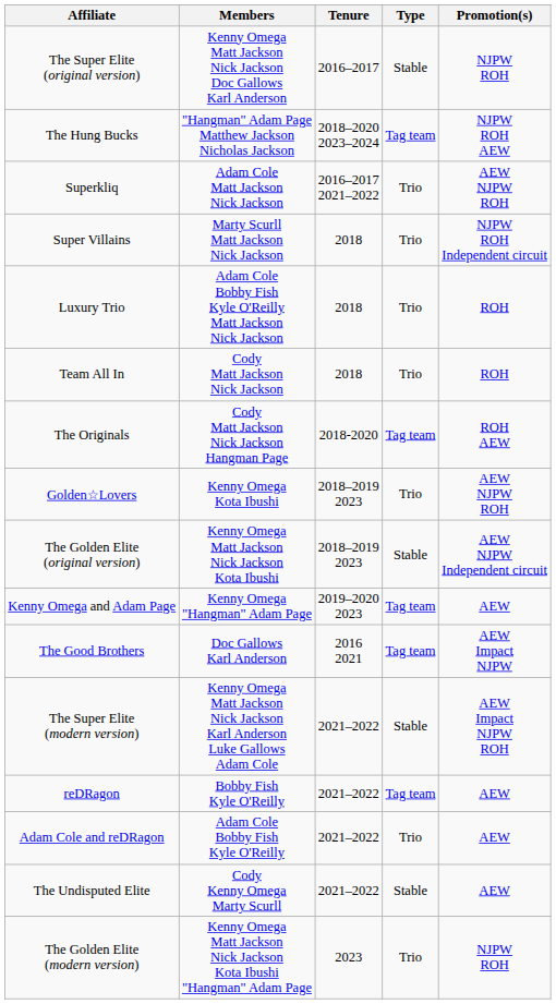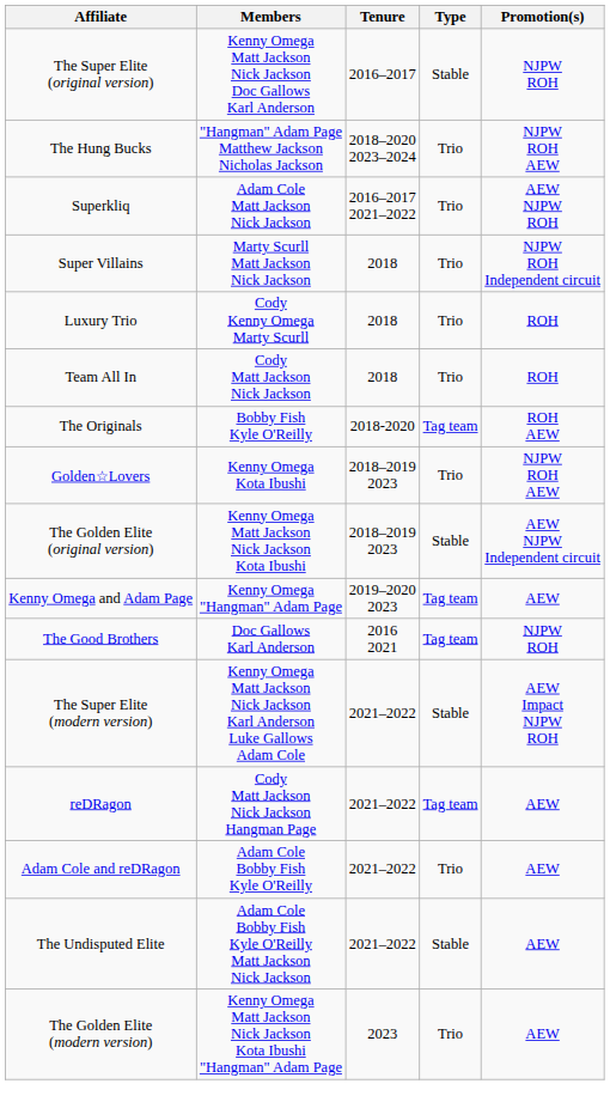The Hung Bucks | Type: Tag team -> Trio
Luxury Trio | Members: Adam Cole Bobby Fish Kyle O'Reilly Matt Jackson Nick Jackson -> Cody Kenny Omega Marty Scurll
The Originals | Members: Cody Matt Jackson Nick Jackson Hangman Page -> Bobby Fish Kyle O'Reilly
Golden☆Lovers | Promotion(s): AEW NJPW ROH -> NJPW ROH AEW
The Good Brothers | Promotion(s): AEW Impact NJPW -> NJPW ROH
reDRagon | Members: Bobby Fish Kyle O'Reilly -> Cody Matt Jackson Nick Jackson Hangman Page
The Undisputed Elite | Members: Cody Kenny Omega Marty Scurll -> Adam Cole Bobby Fish Kyle O'Reilly Matt Jackson Nick Jackson
The Golden Elite (modern version) | Promotion(s): NJPW ROH -> AEW
